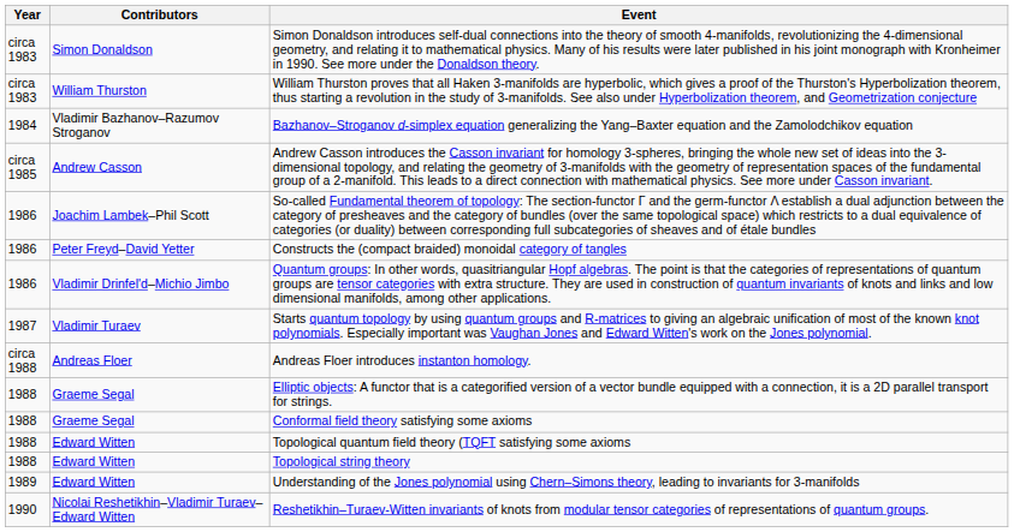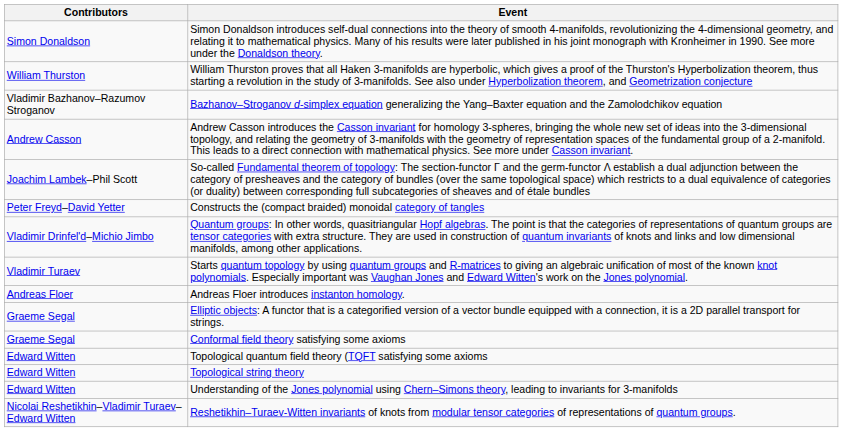- column: Year | circa 1983 | circa 1983 | 1984 | circa 1985 | 1986 | 1986 | 1986 | 1987 | circa 1988 | 1988 | 1988 | 1988 | 1988 | 1989 | 1990
